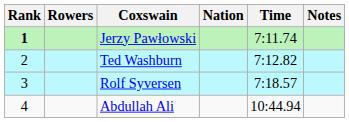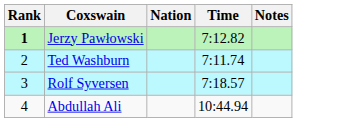- column: Rowers
Jerzy Pawłowski | Time: 7:11.74 -> 7:12.82
Ted Washburn | Time: 7:12.82 -> 7:11.74
